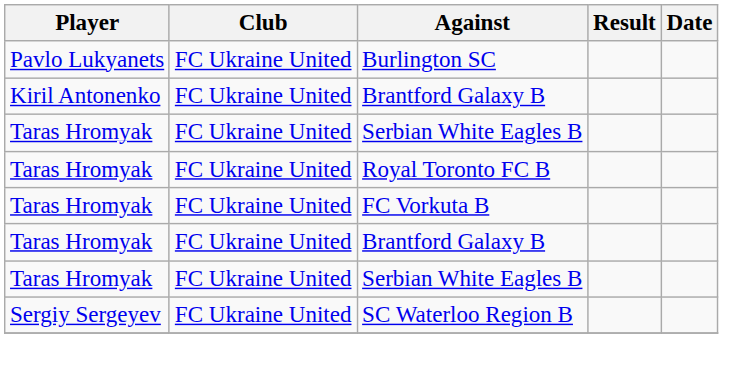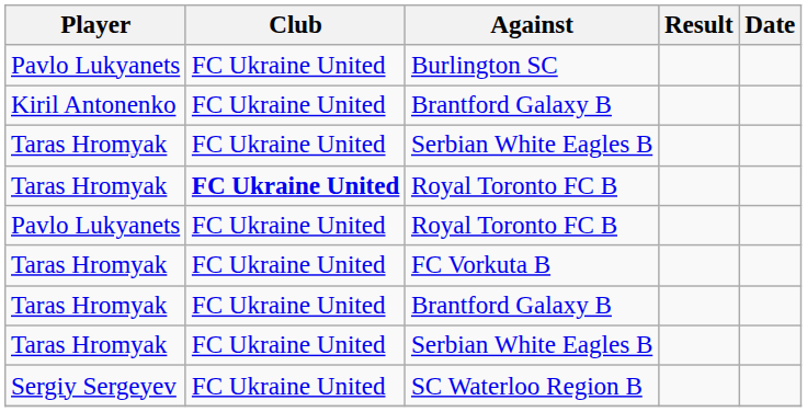Taras Hromyak / Royal Toronto FC B | Club: normal -> bold
+ row: Pavlo Lukyanets | FC Ukraine United | Royal Toronto FC B
